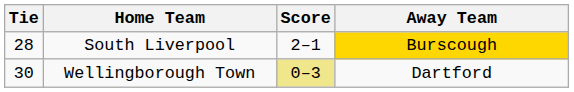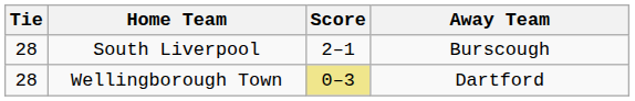South Liverpool | Away Team: gold background -> no background
Wellingborough Town | Tie: 30 -> 28
